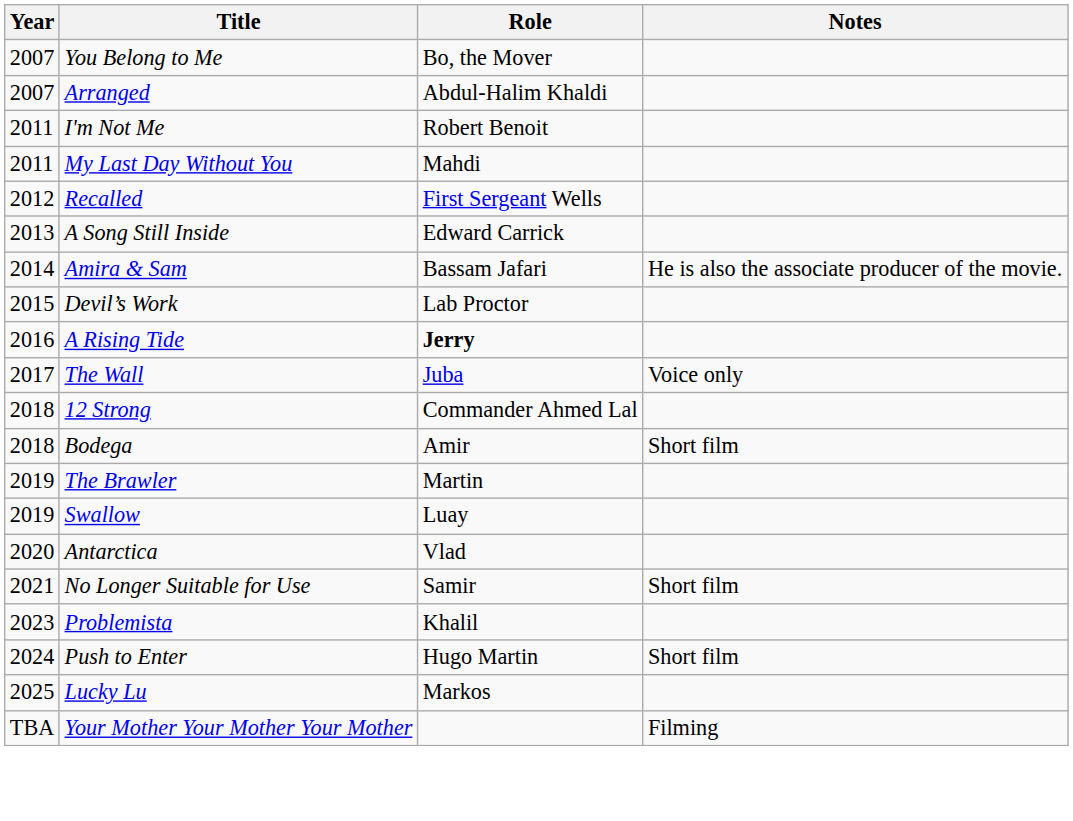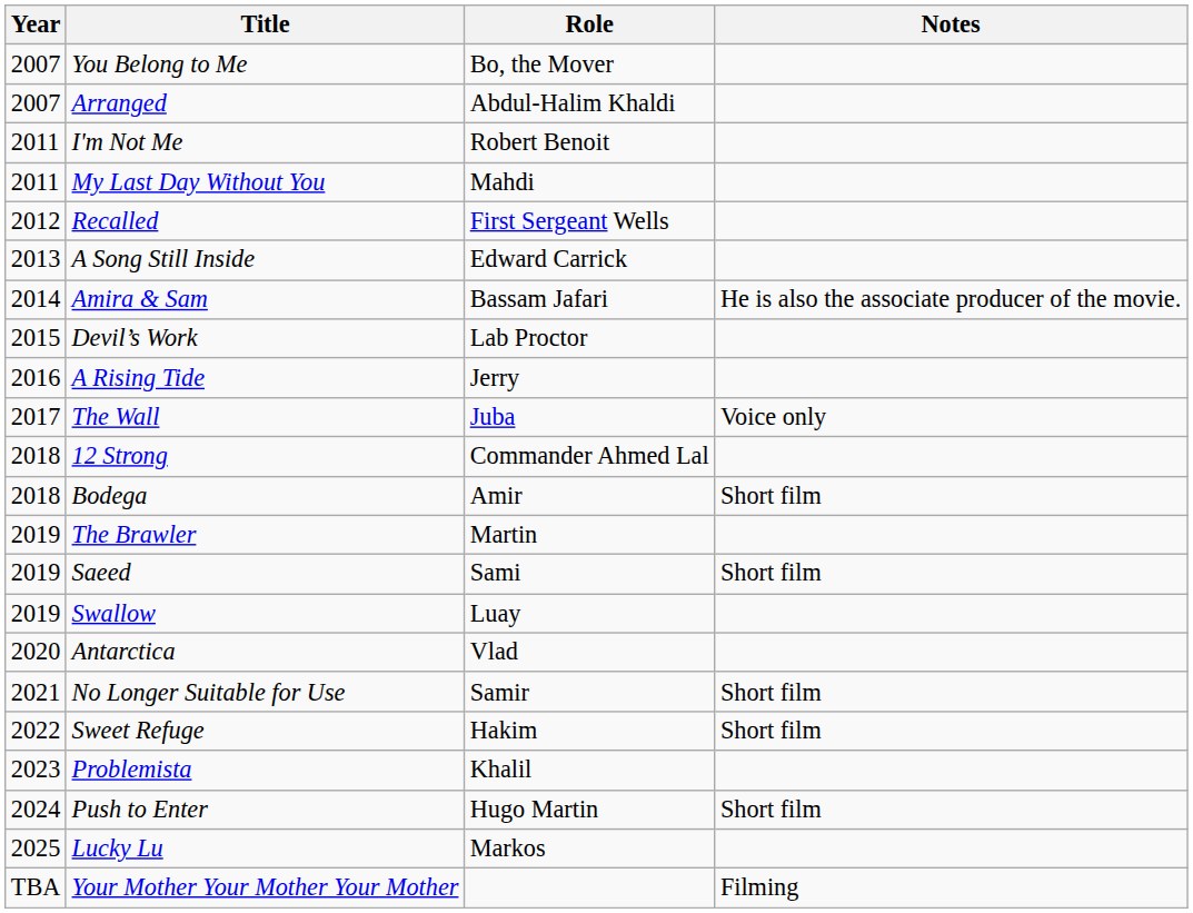A Rising Tide | Role: bold -> normal
+ row: 2019 | Saeed | Sami | Short film
+ row: 2022 | Sweet Refuge | Hakim | Short film
